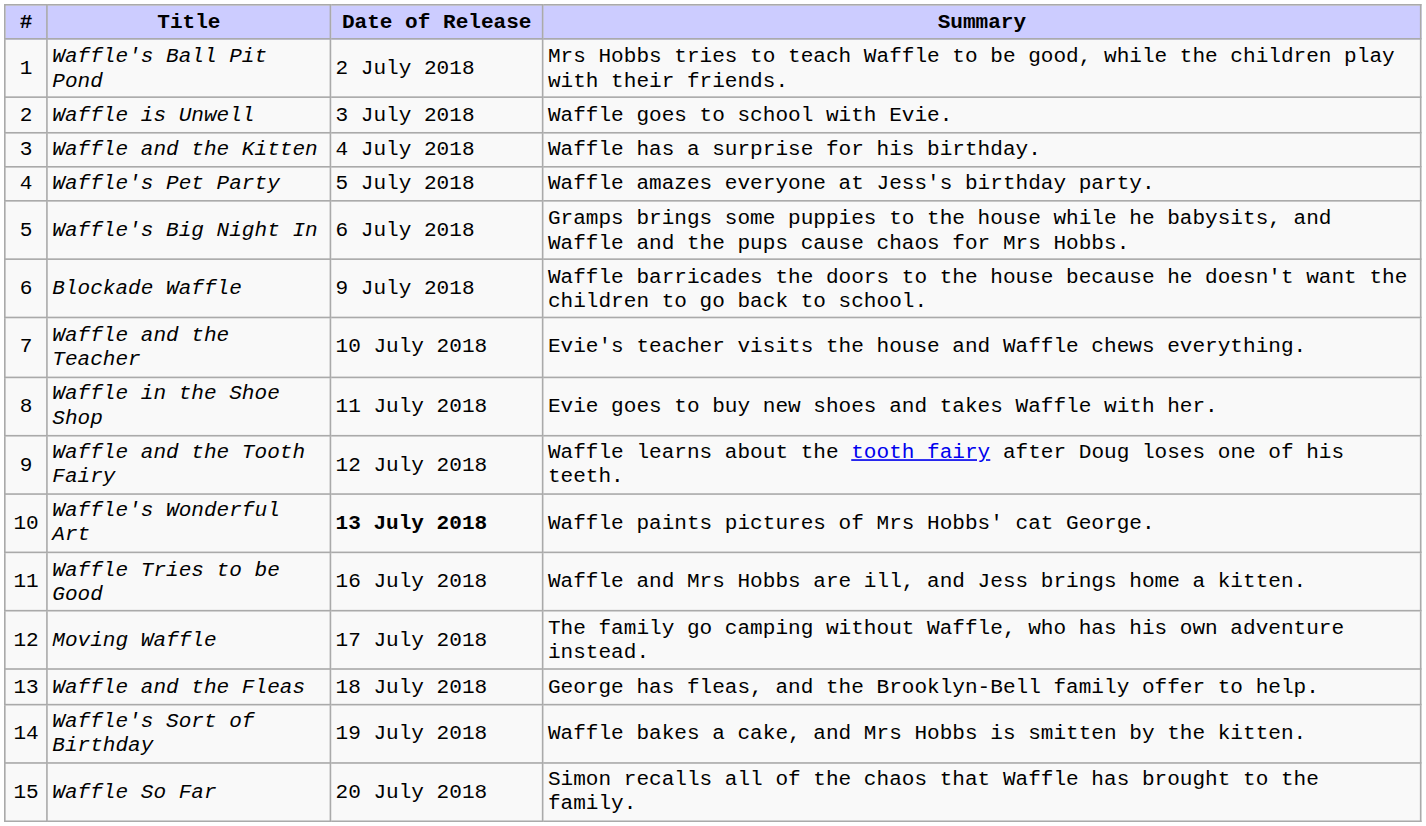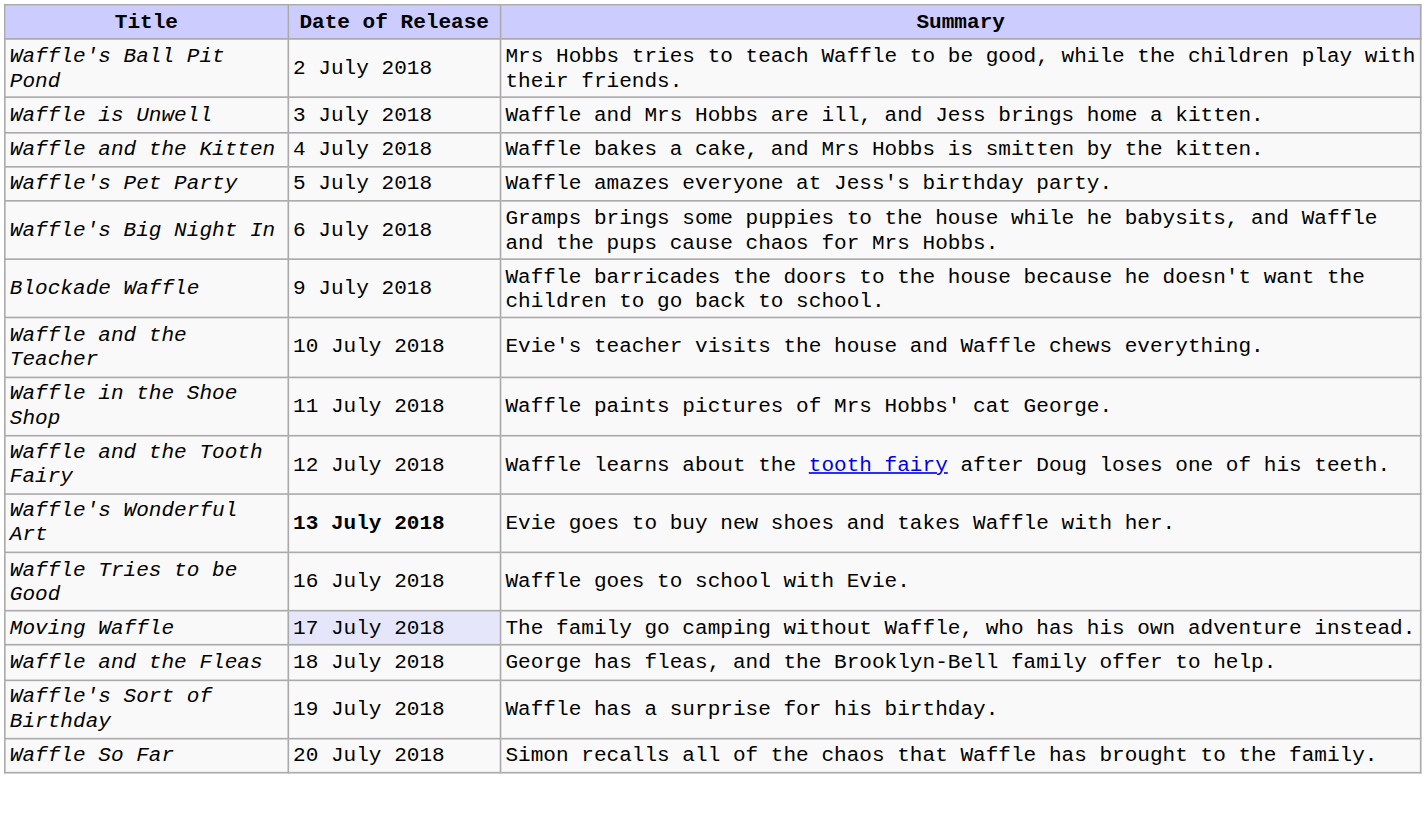- column: # | 1 | 2 | 3 | 4 | 5 | 6 | 7 | 8 | 9 | 10 | 11 | 12 | 13 | 14 | 15
Waffle is Unwell | Summary: Waffle goes to school with Evie. -> Waffle and Mrs Hobbs are ill, and Jess brings home a kitten.
Waffle and the Kitten | Summary: Waffle has a surprise for his birthday. -> Waffle bakes a cake, and Mrs Hobbs is smitten by the kitten.
Waffle in the Shoe Shop | Summary: Evie goes to buy new shoes and takes Waffle with her. -> Waffle paints pictures of Mrs Hobbs' cat George.
Waffle's Wonderful Art | Summary: Waffle paints pictures of Mrs Hobbs' cat George. -> Evie goes to buy new shoes and takes Waffle with her.
Waffle Tries to be Good | Summary: Waffle and Mrs Hobbs are ill, and Jess brings home a kitten. -> Waffle goes to school with Evie.
Moving Waffle | Date of Release: no background -> lavender background
Waffle's Sort of Birthday | Summary: Waffle bakes a cake, and Mrs Hobbs is smitten by the kitten. -> Waffle has a surprise for his birthday.
